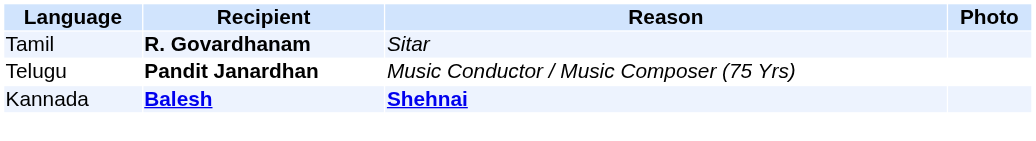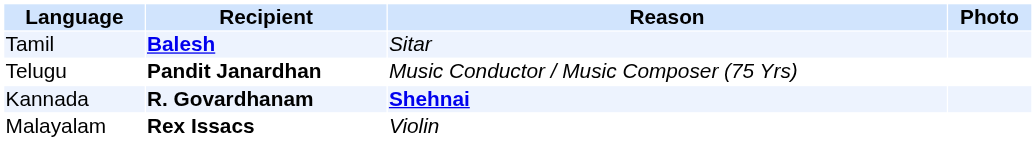Tamil | Recipient: R. Govardhanam -> Balesh
Kannada | Recipient: Balesh -> R. Govardhanam
+ row: Malayalam | Rex Issacs | Violin
